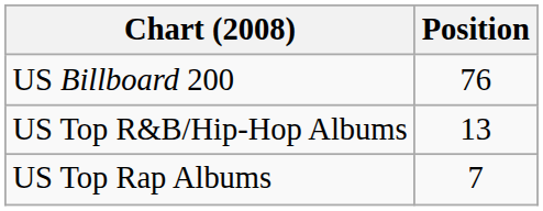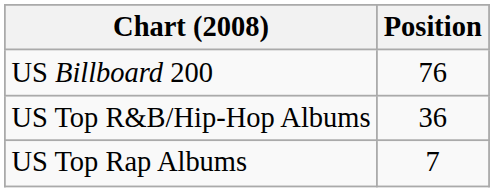US Top R&B/Hip-Hop Albums | Position: 13 -> 36
